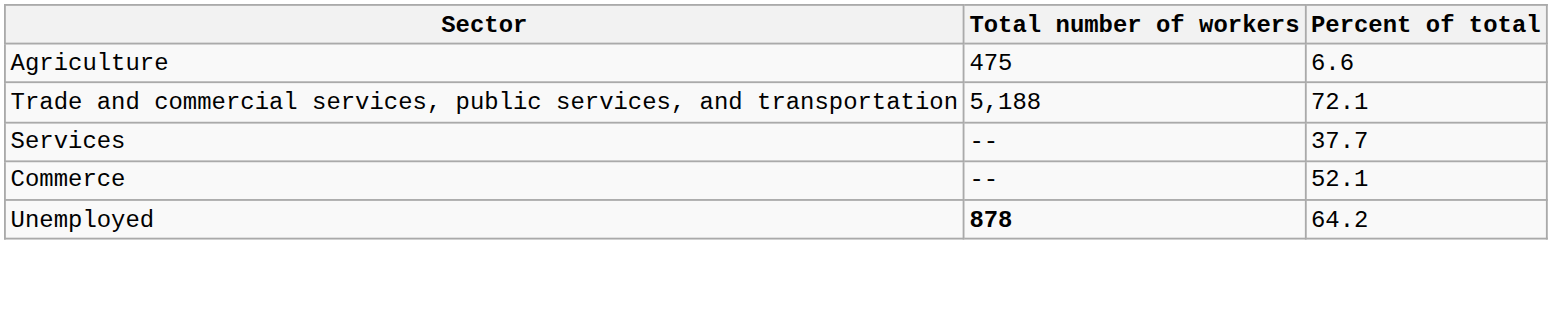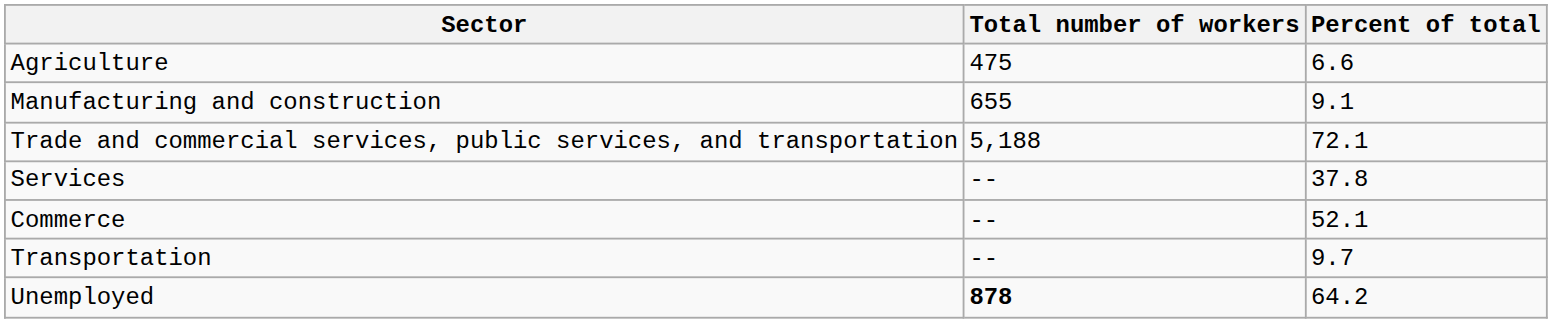+ row: Manufacturing and construction | 655 | 9.1
Services | Percent of total: 37.7 -> 37.8
+ row: Transportation | -- | 9.7
